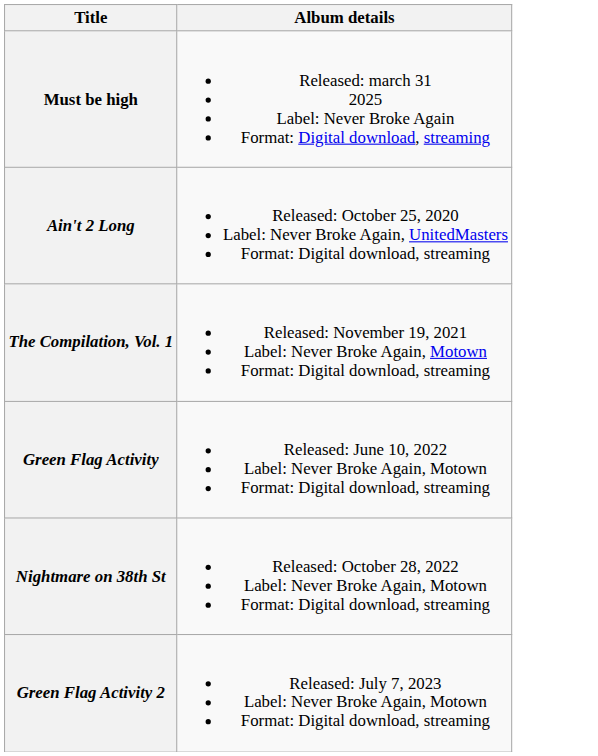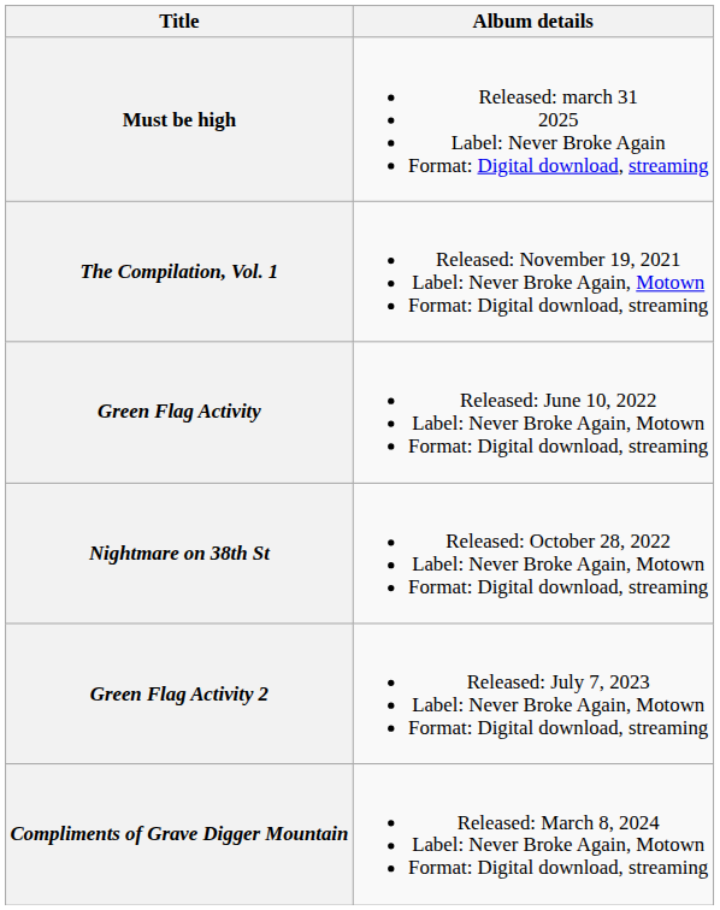- row: Ain't 2 Long | Released: October 25, 2020 Label: Never Broke Again, UnitedMasters Format: Digital download, streaming
+ row: Compliments of Grave Digger Mountain | Released: March 8, 2024 Label: Never Broke Again, Motown Format: Digital download, streaming
